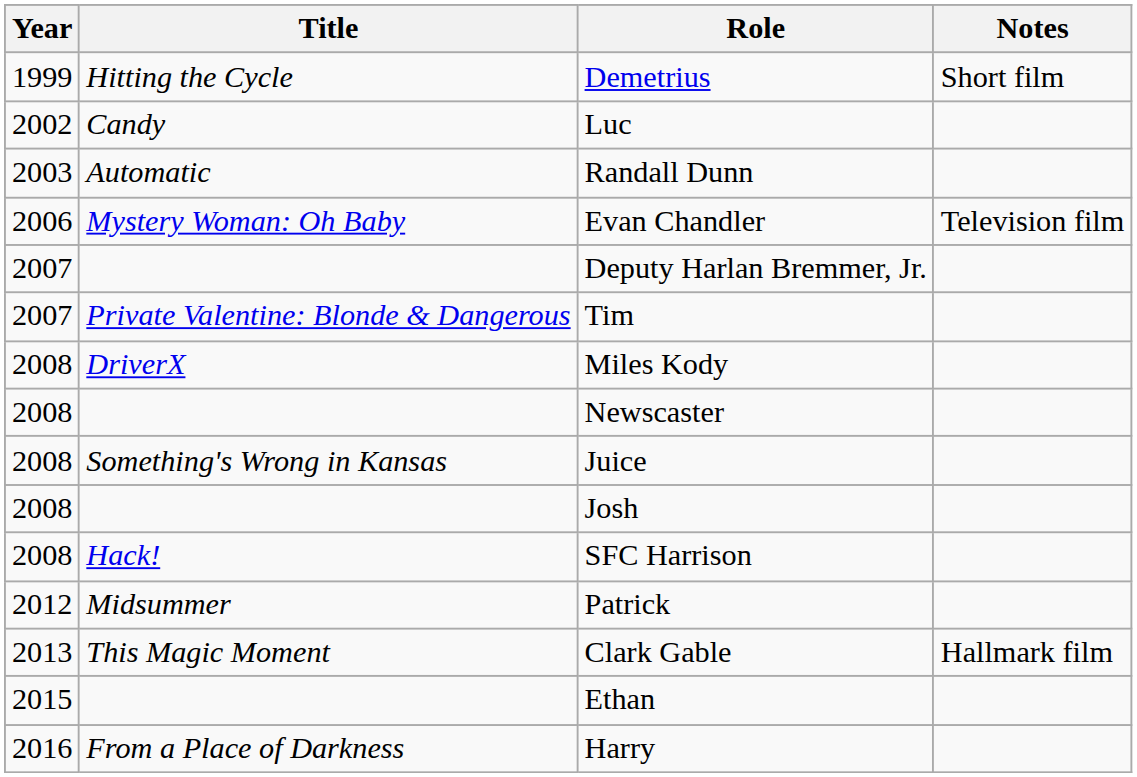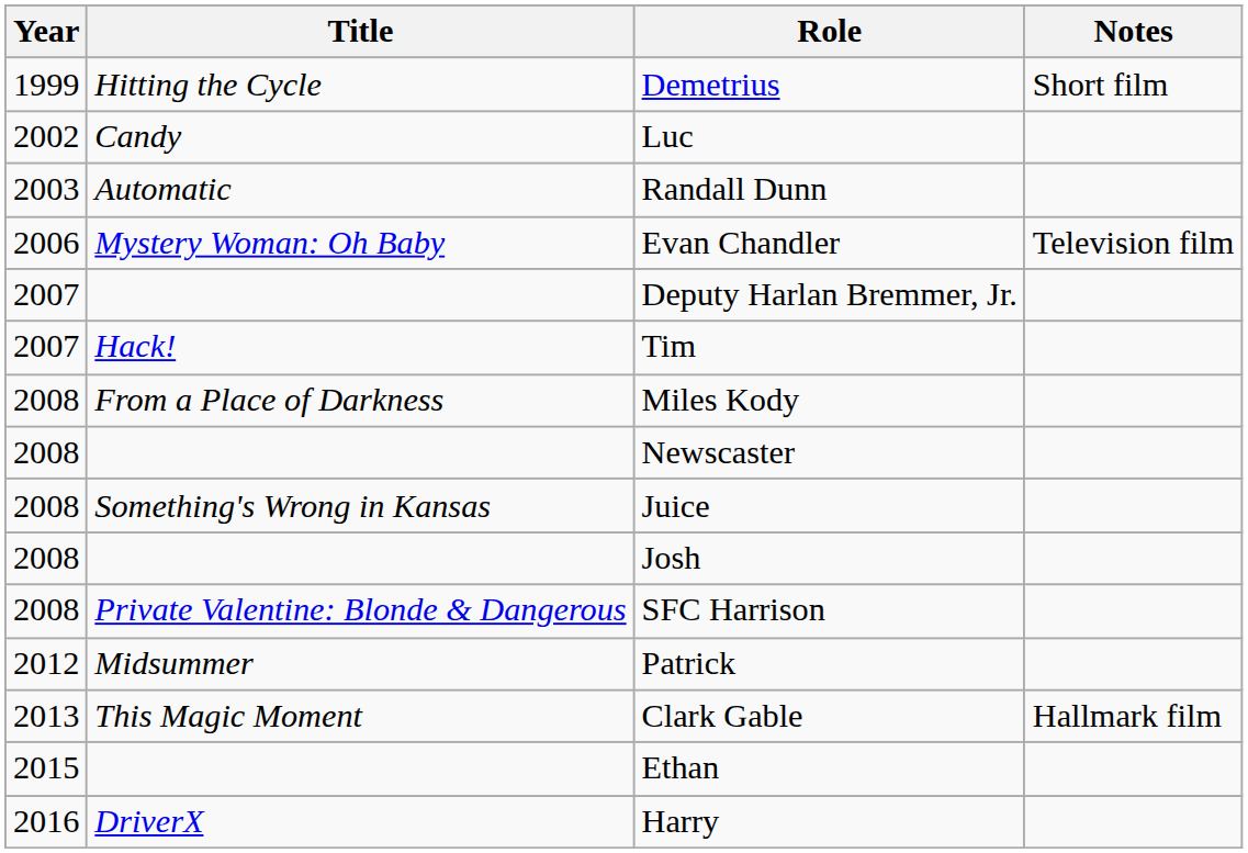Tim | Title: Private Valentine: Blonde & Dangerous -> Hack!
Miles Kody | Title: DriverX -> From a Place of Darkness
SFC Harrison | Title: Hack! -> Private Valentine: Blonde & Dangerous
Harry | Title: From a Place of Darkness -> DriverX
